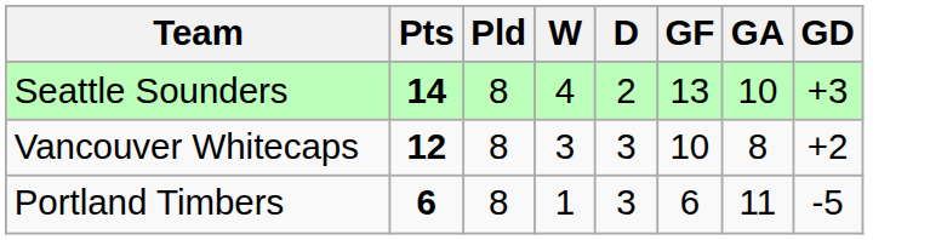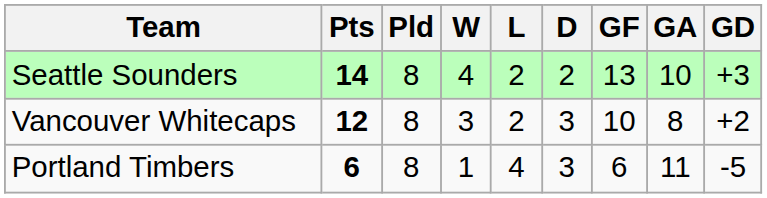+ column: L | 2 | 2 | 4
